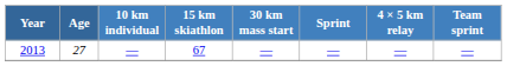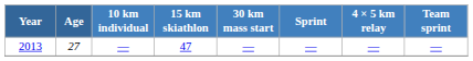2013 | 15 km skiathlon: 67 -> 47
